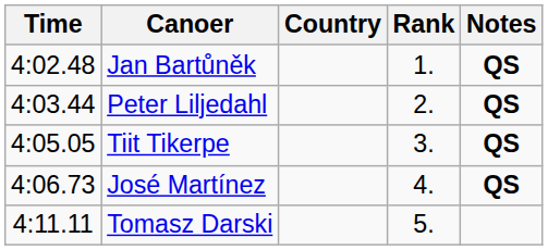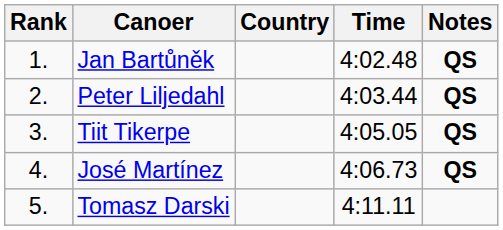columns swapped: Rank <-> Time
